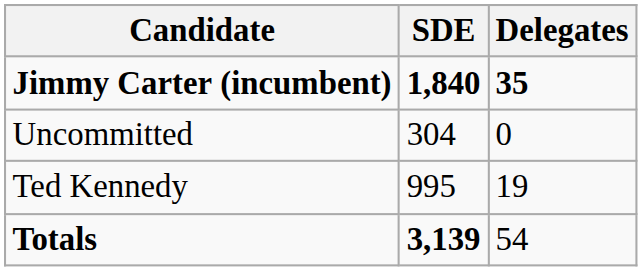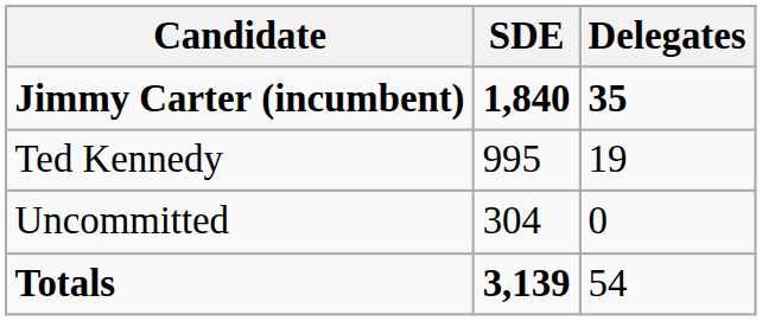rows swapped: Ted Kennedy <-> Uncommitted
